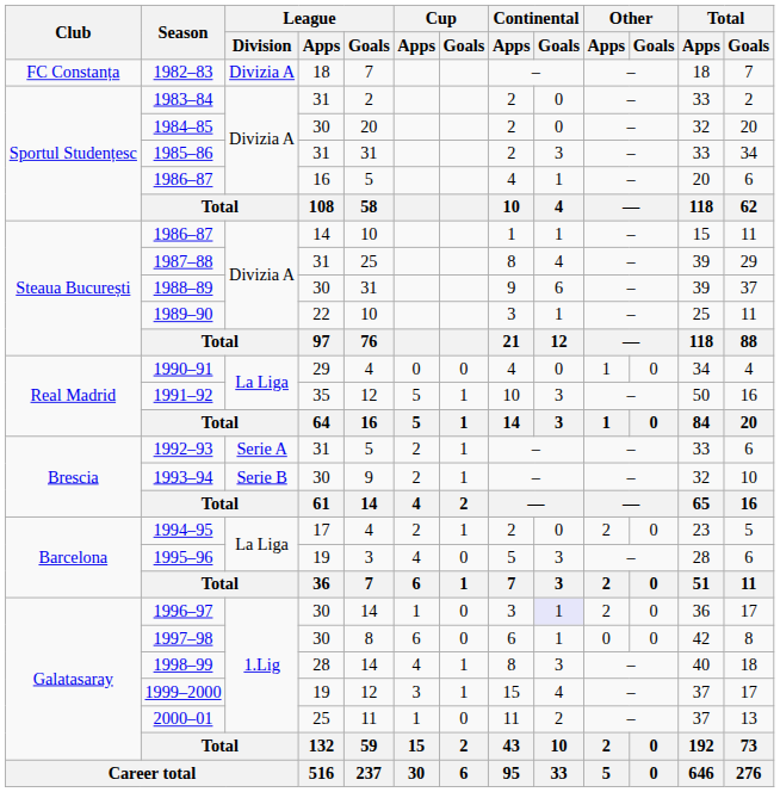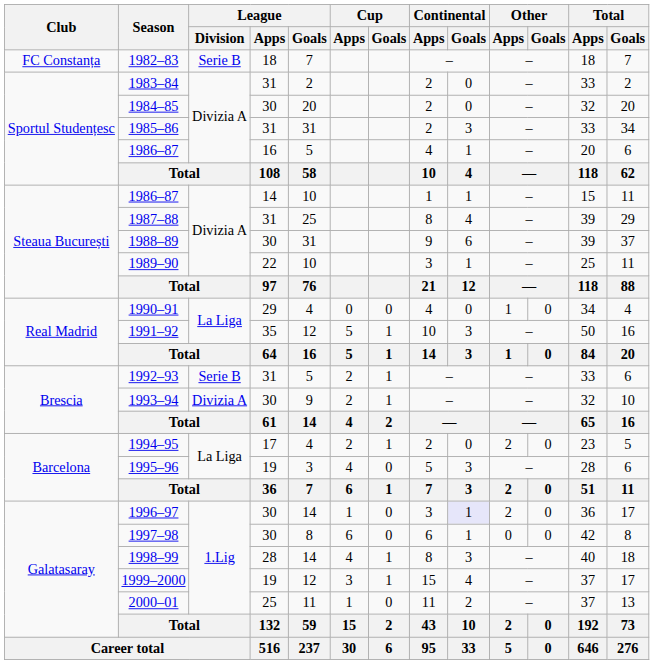1982–83 | League / Division: Divizia A -> Serie B
1992–93 | League / Division: Serie A -> Serie B
1993–94 | League / Division: Serie B -> Divizia A
